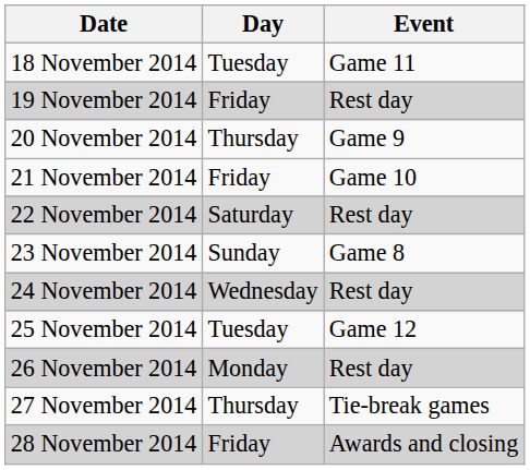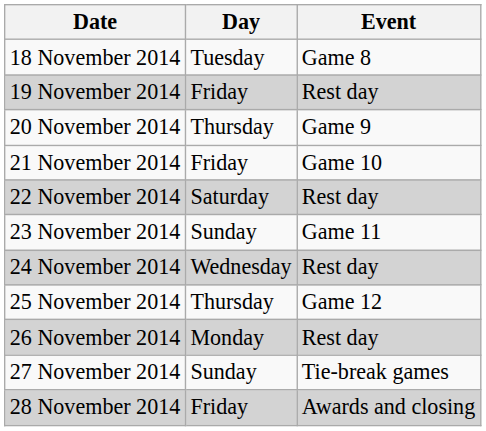18 November 2014 | Event: Game 11 -> Game 8
23 November 2014 | Event: Game 8 -> Game 11
25 November 2014 | Day: Tuesday -> Thursday
27 November 2014 | Day: Thursday -> Sunday
